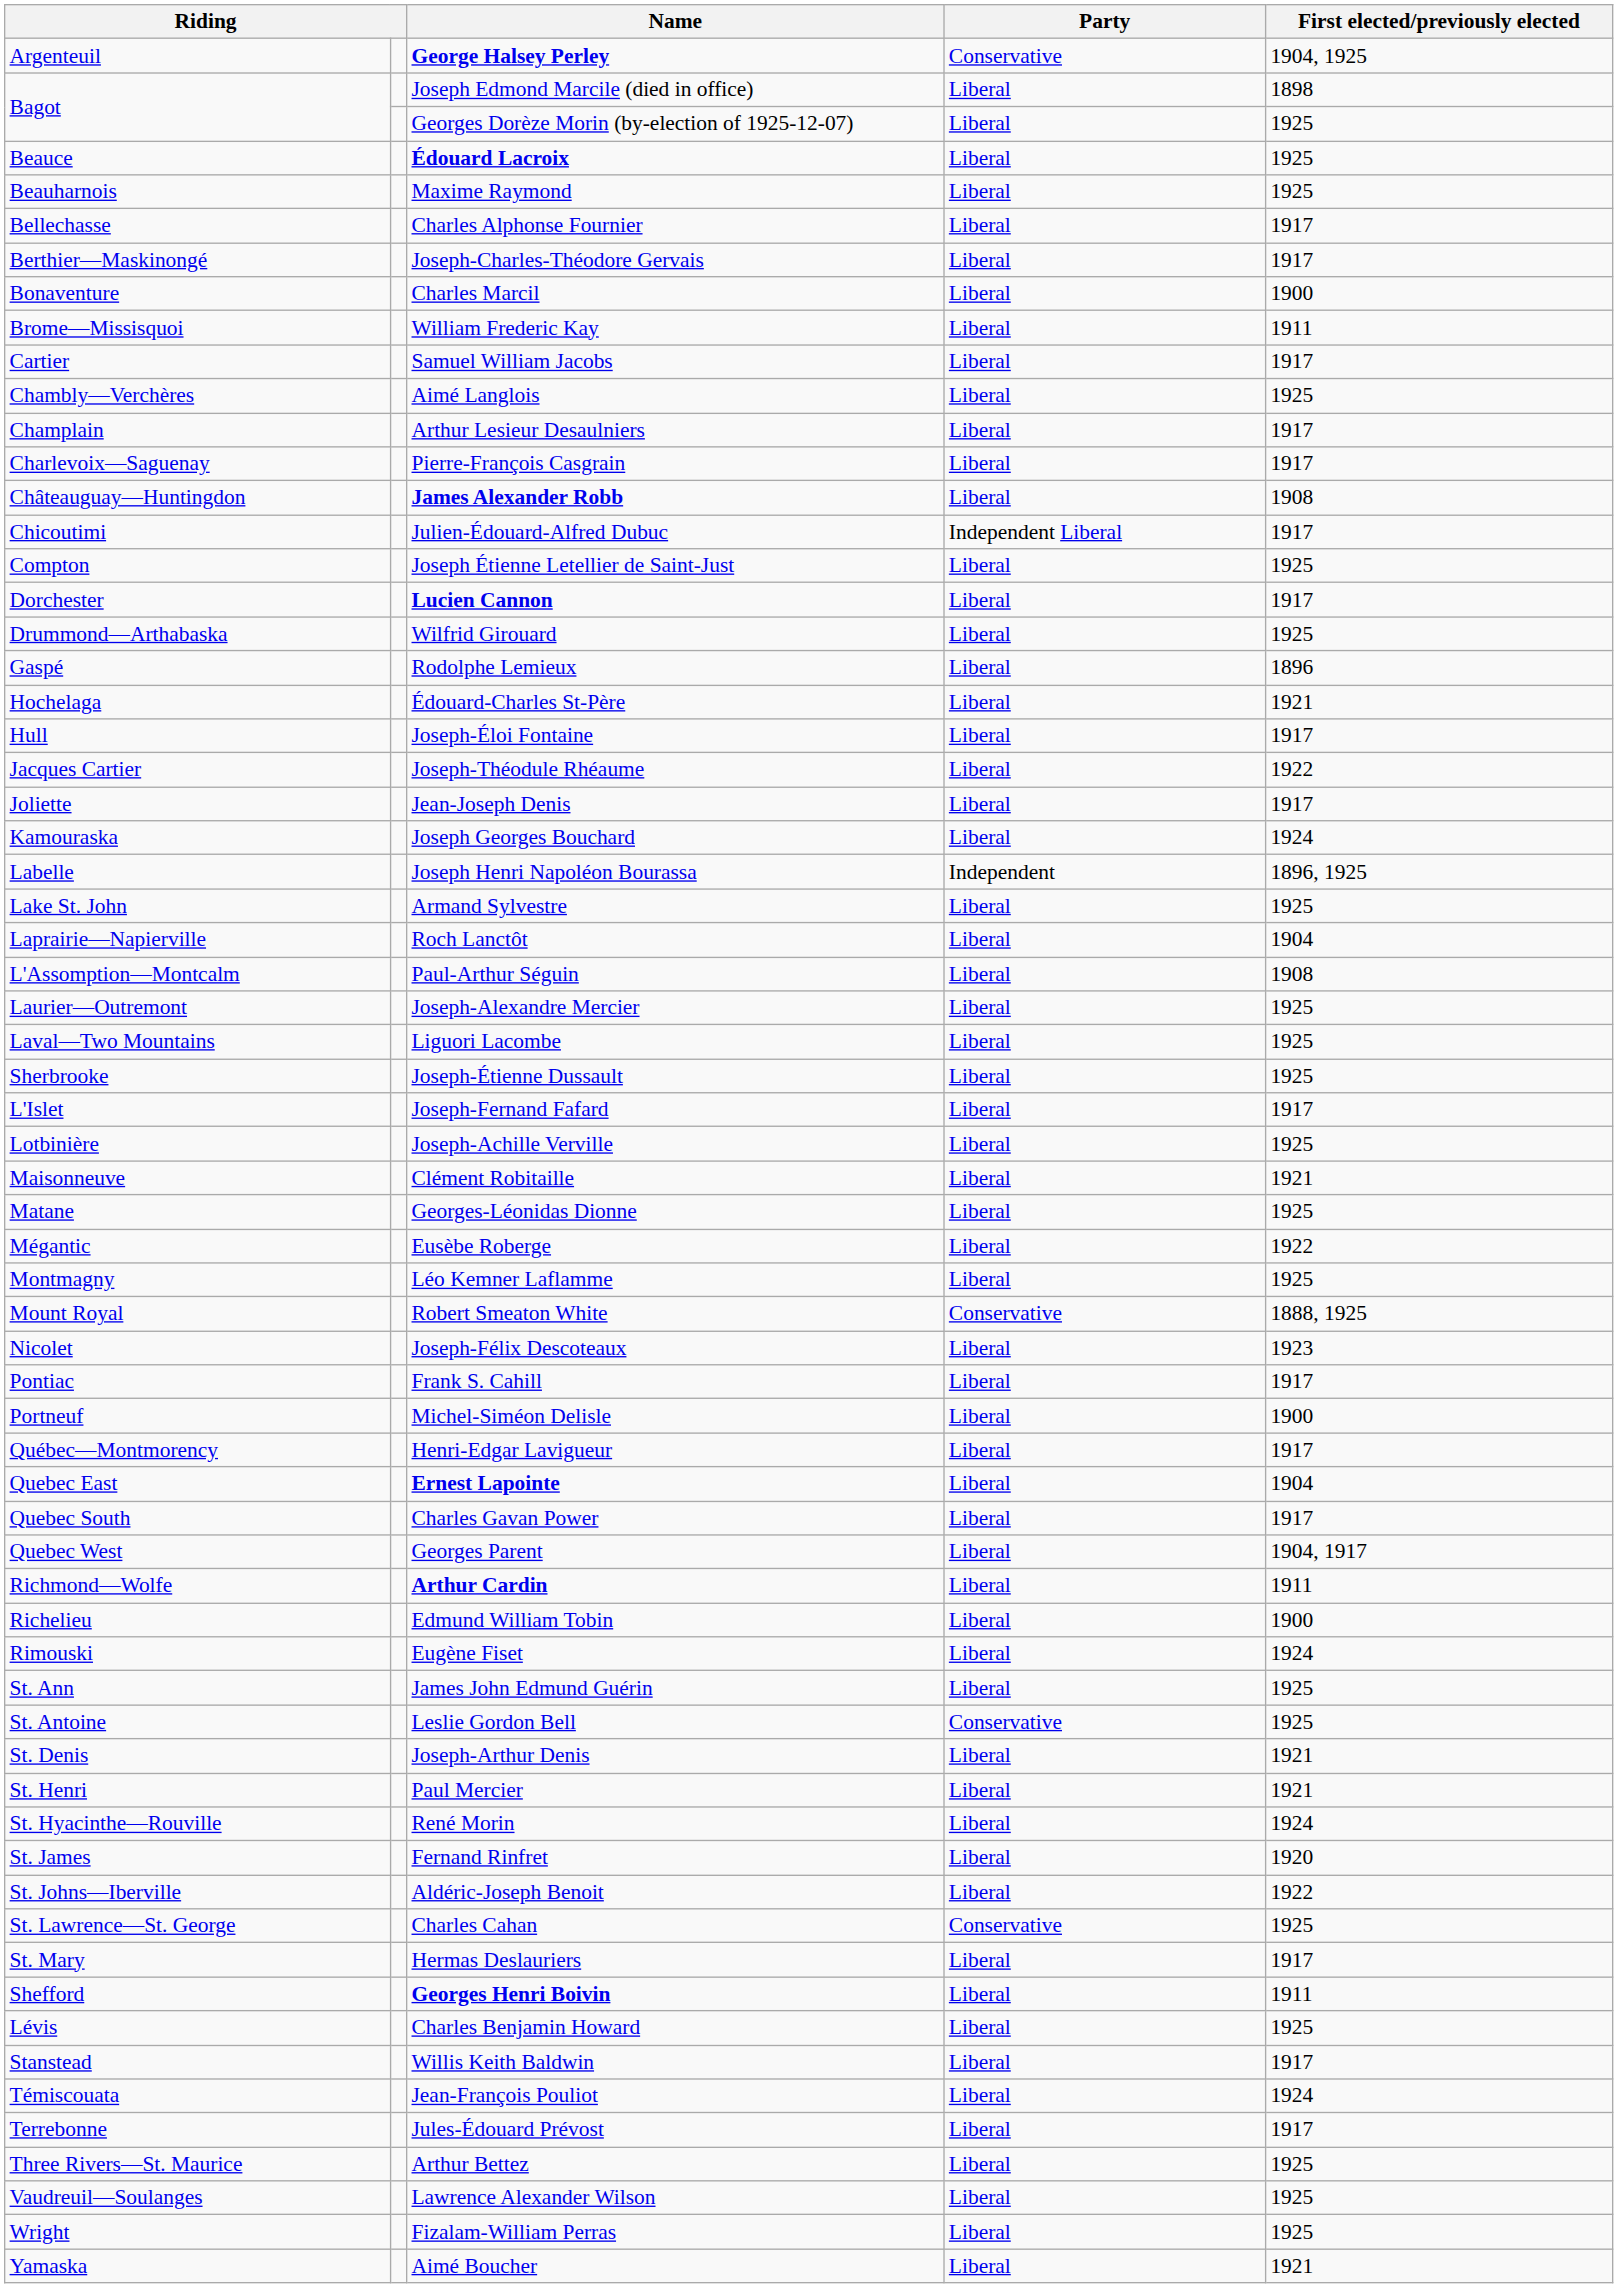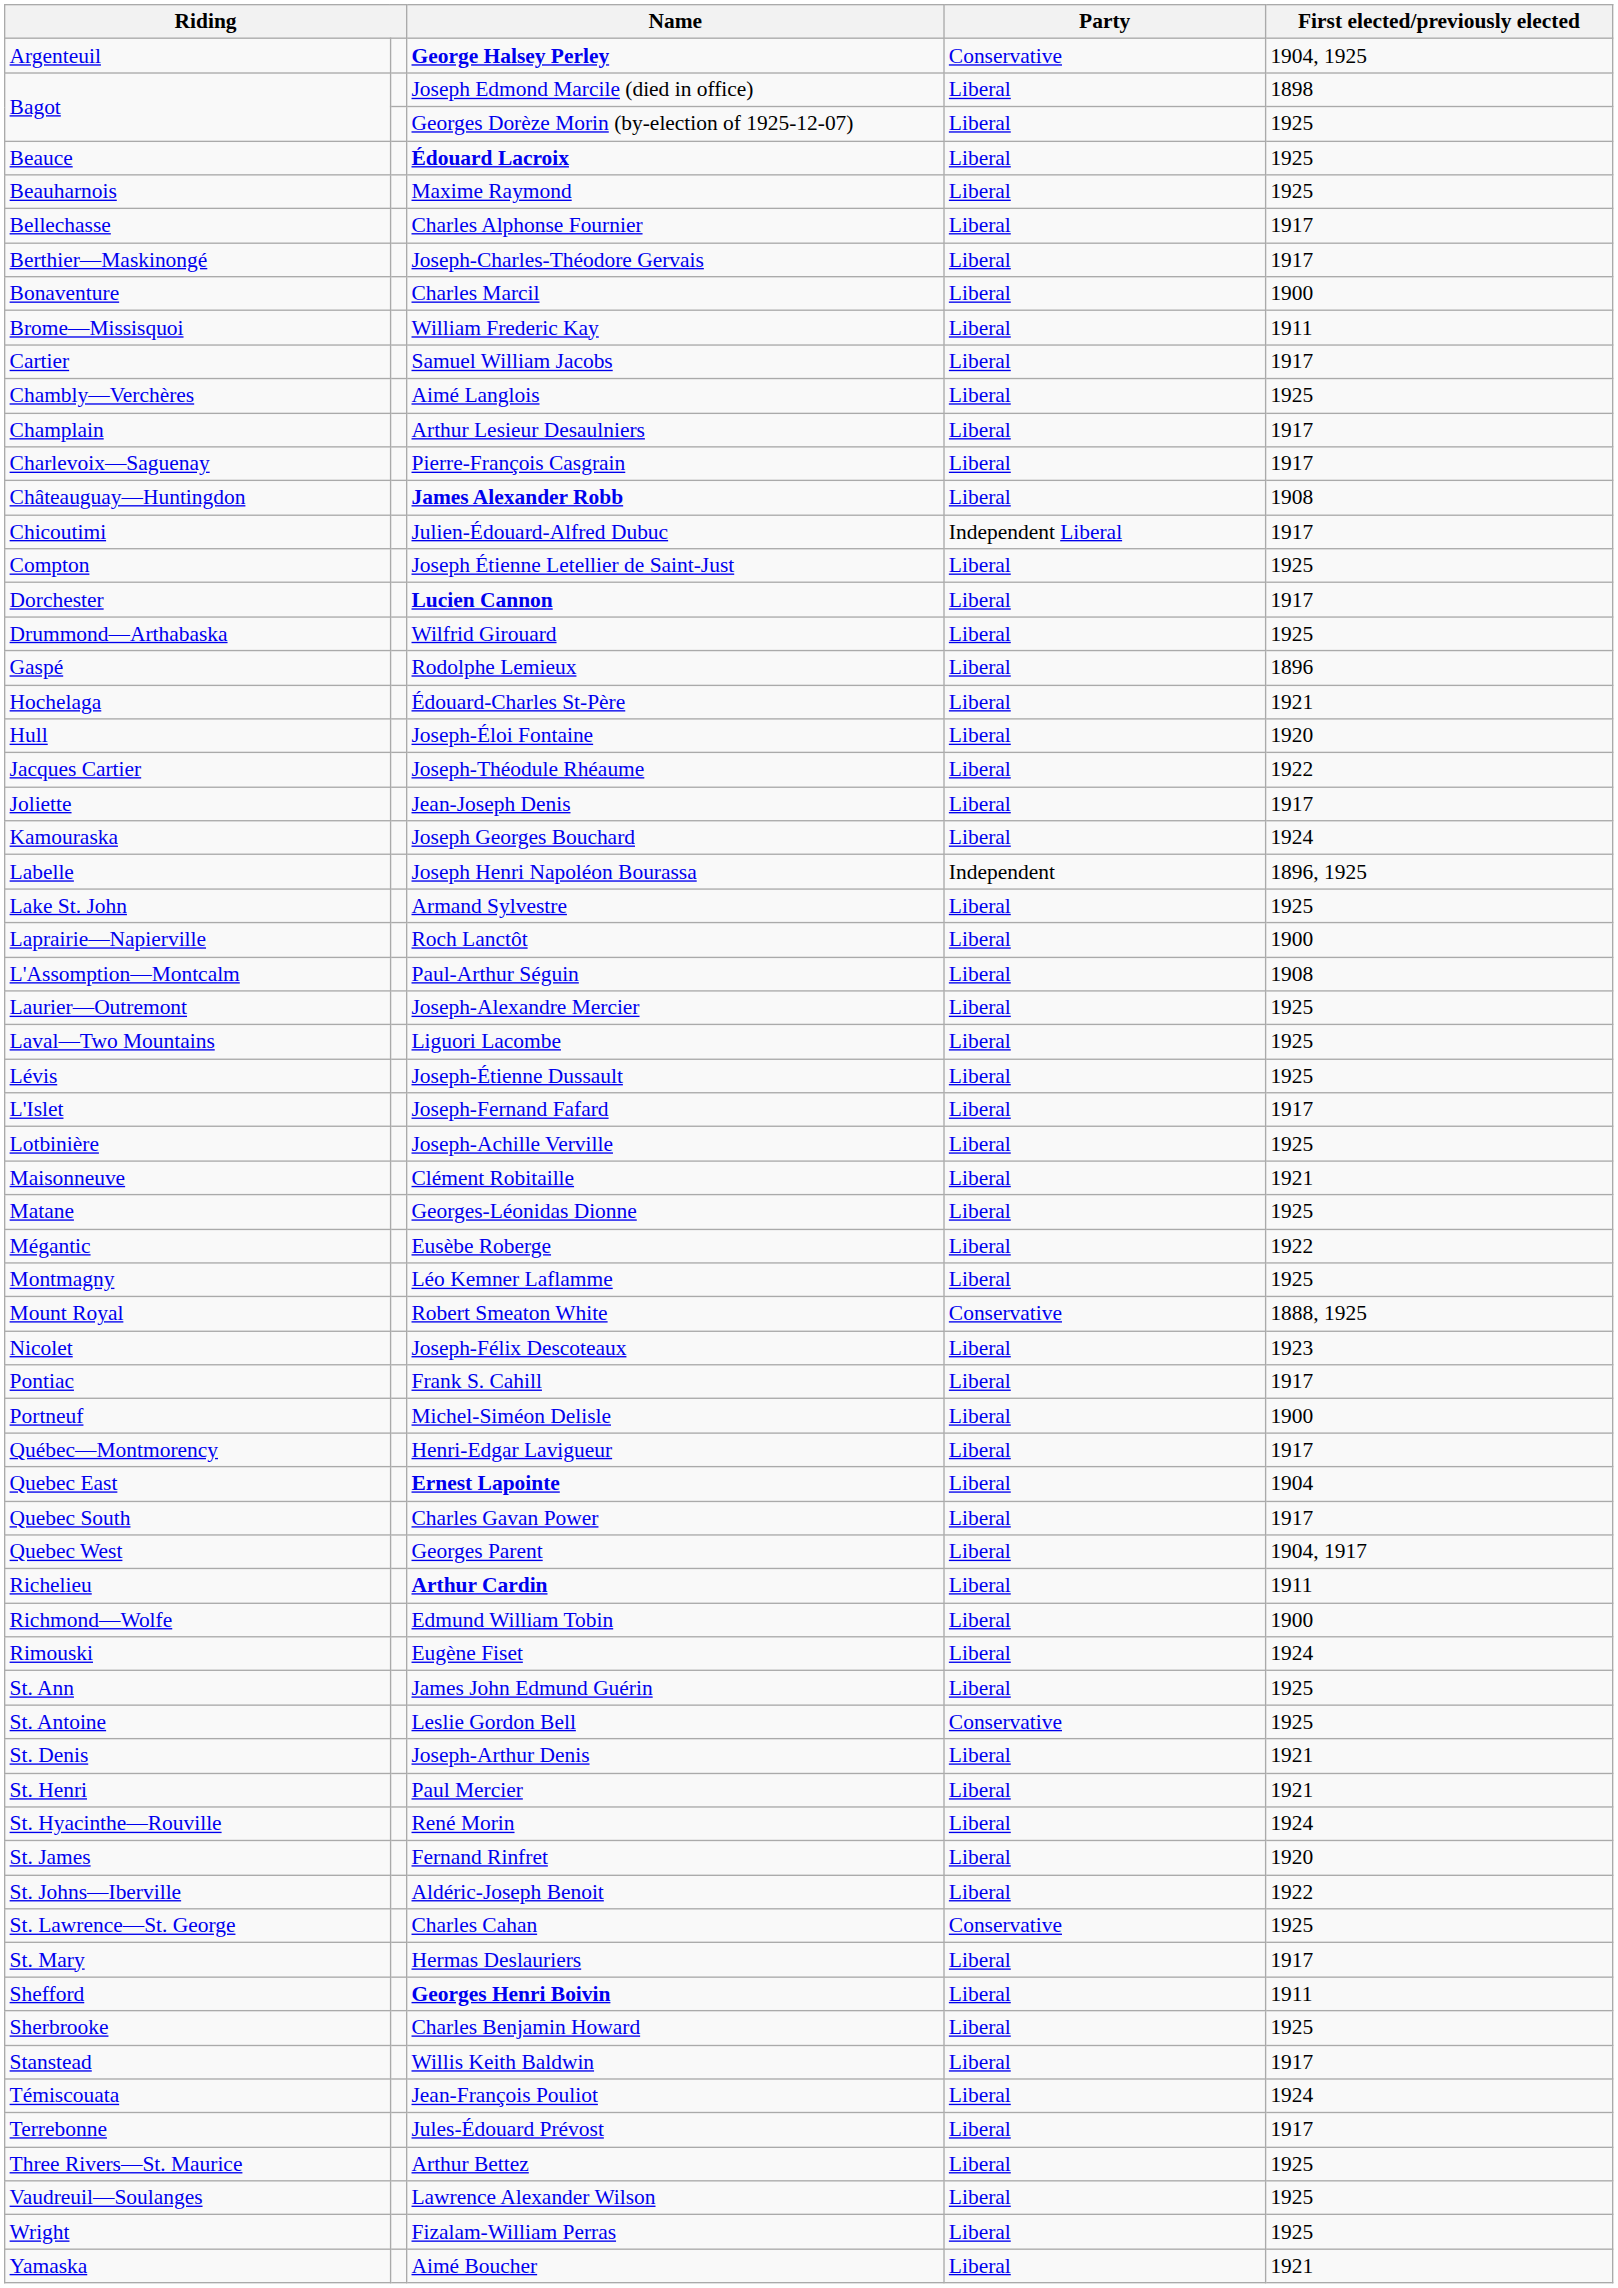Joseph-Éloi Fontaine | First elected/previously elected: 1917 -> 1920
Roch Lanctôt | First elected/previously elected: 1904 -> 1900
Joseph-Étienne Dussault | column 1: Sherbrooke -> Lévis
Arthur Cardin | column 1: Richmond—Wolfe -> Richelieu
Edmund William Tobin | column 1: Richelieu -> Richmond—Wolfe
Charles Benjamin Howard | column 1: Lévis -> Sherbrooke
